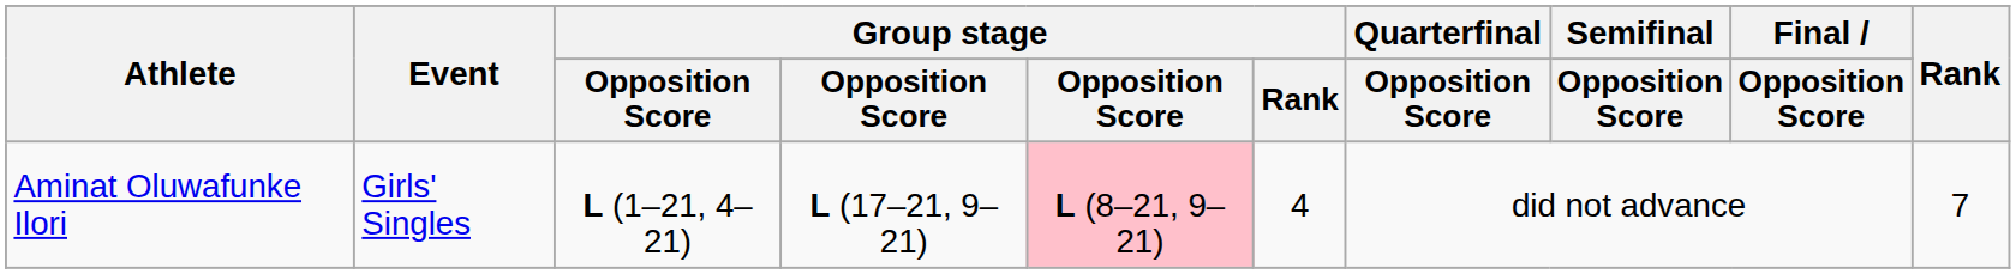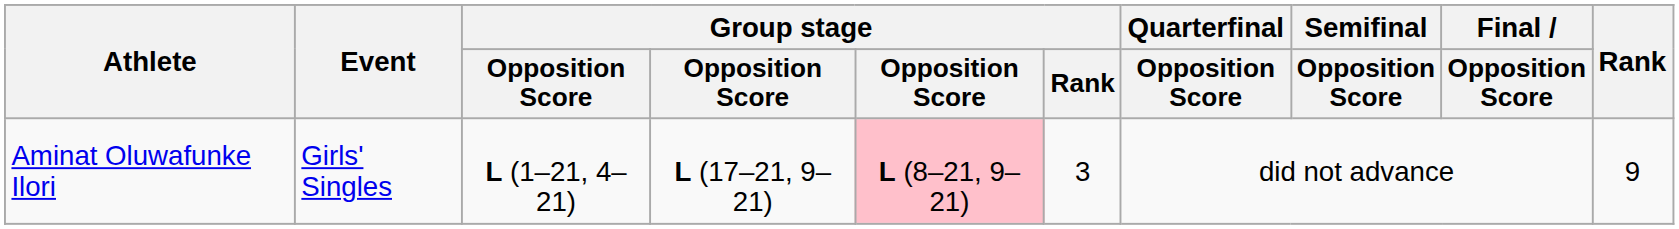Aminat Oluwafunke Ilori | Group stage / Rank: 4 -> 3
Aminat Oluwafunke Ilori | Rank: 7 -> 9
